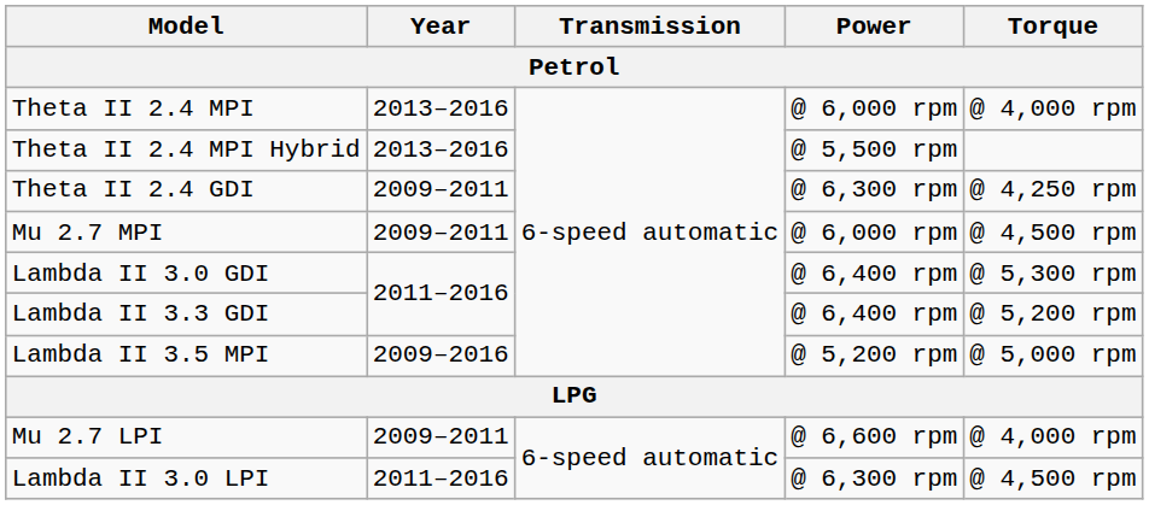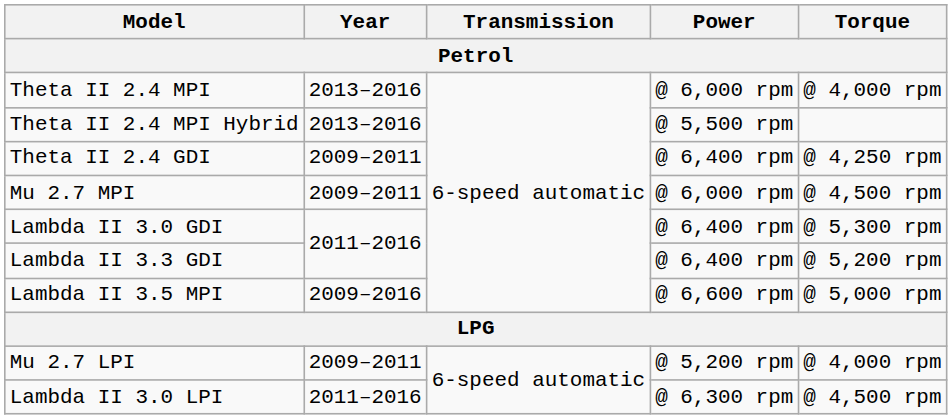Theta II 2.4 GDI | Power: @ 6,300 rpm -> @ 6,400 rpm
Lambda II 3.5 MPI | Power: @ 5,200 rpm -> @ 6,600 rpm
Mu 2.7 LPI | Power: @ 6,600 rpm -> @ 5,200 rpm
